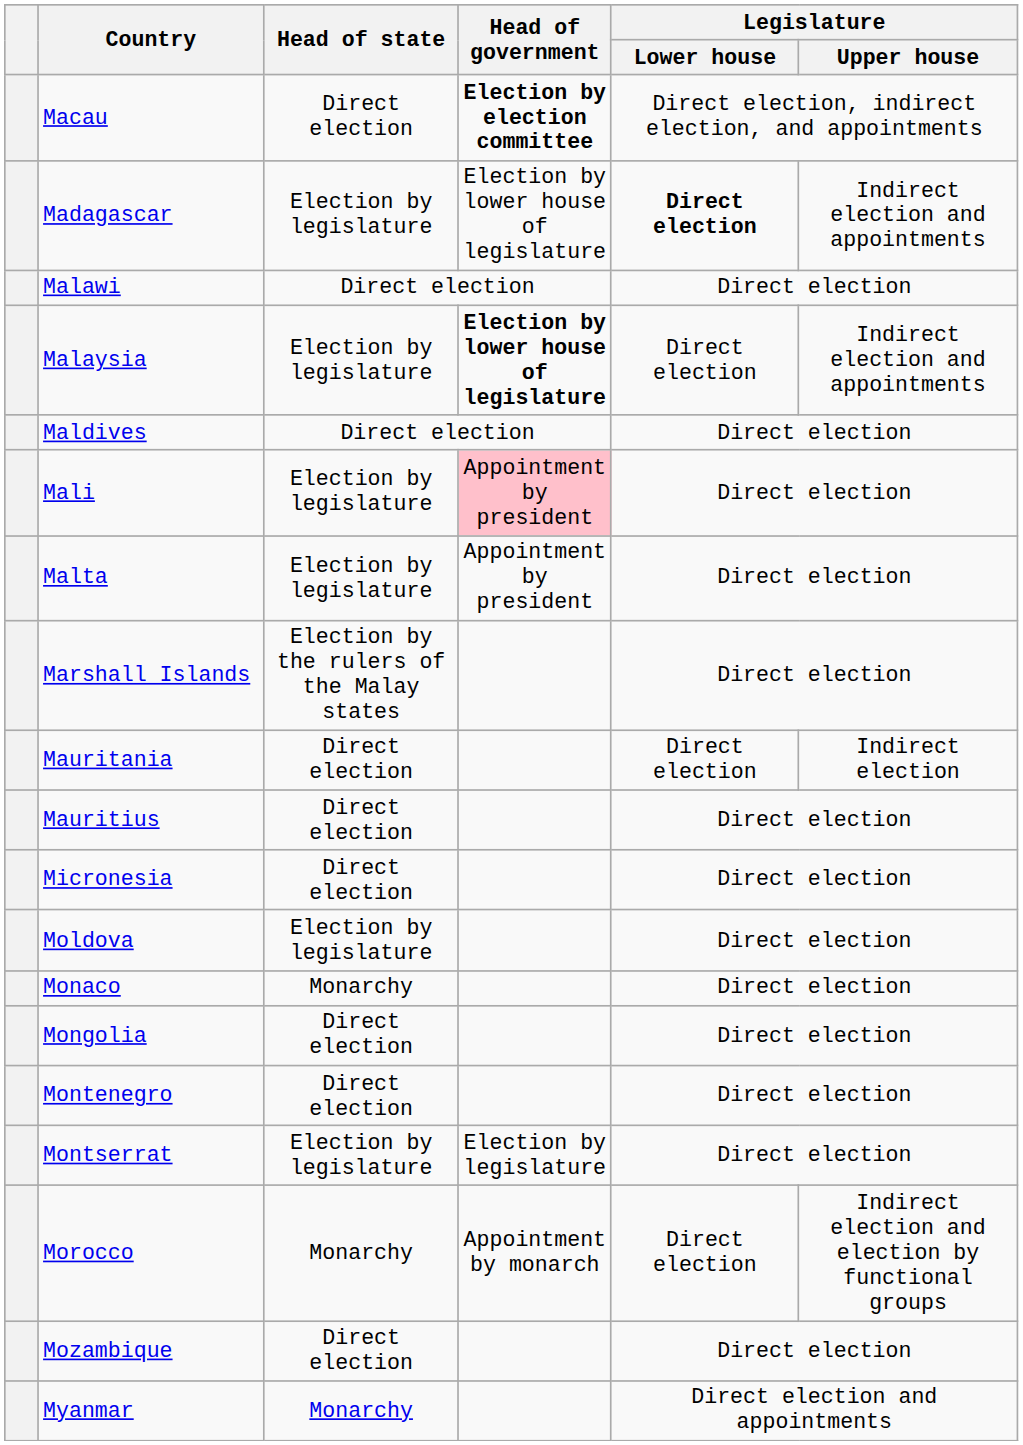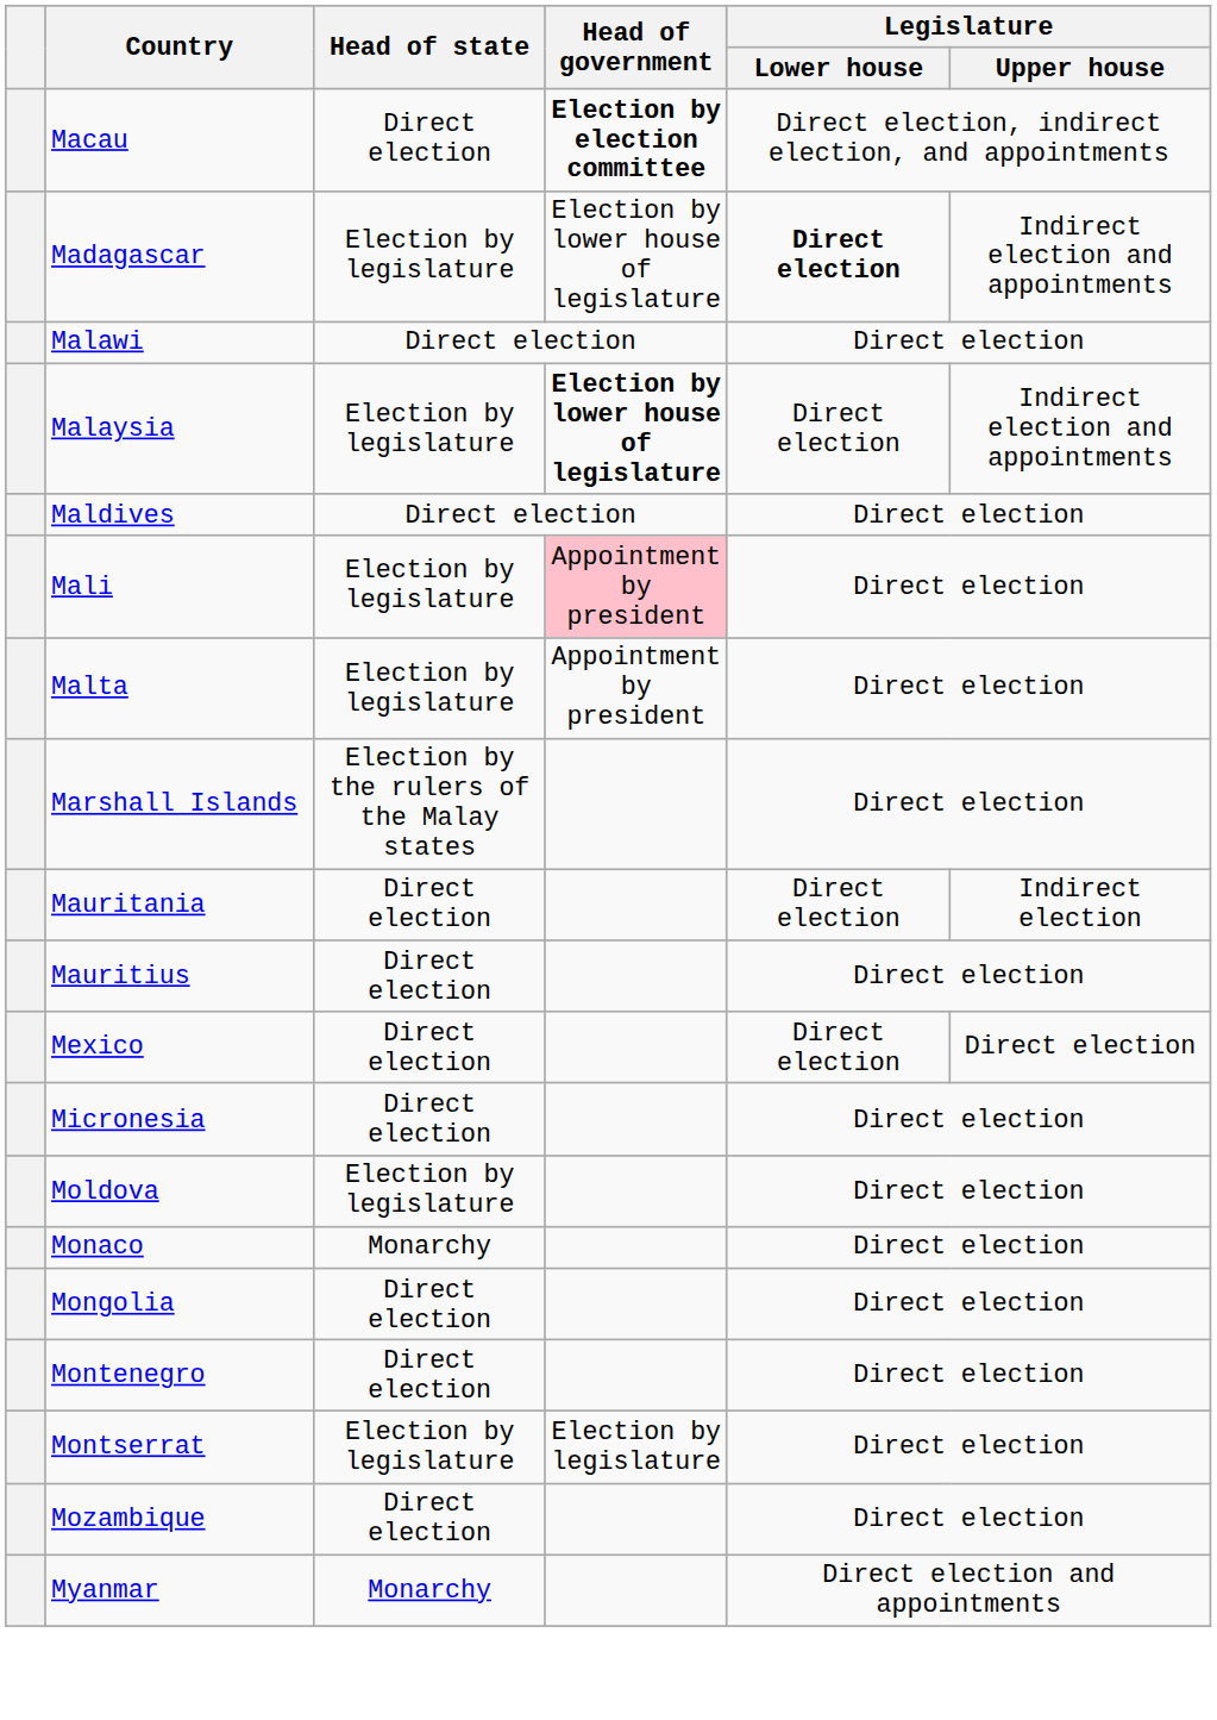+ row: Mexico | Direct election | Direct election | Direct election
- row: Morocco | Monarchy | Appointment by monarch | Direct election | Indirect election and election by functional groups
